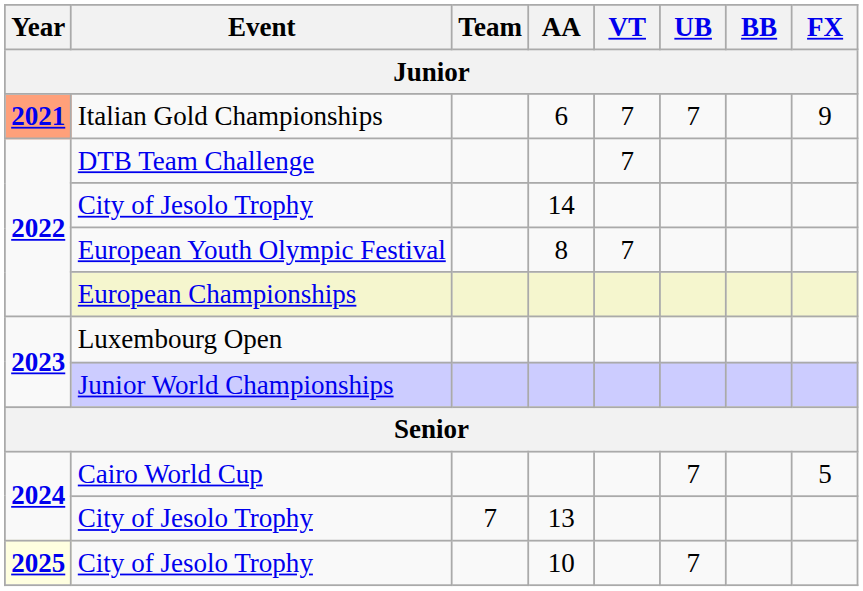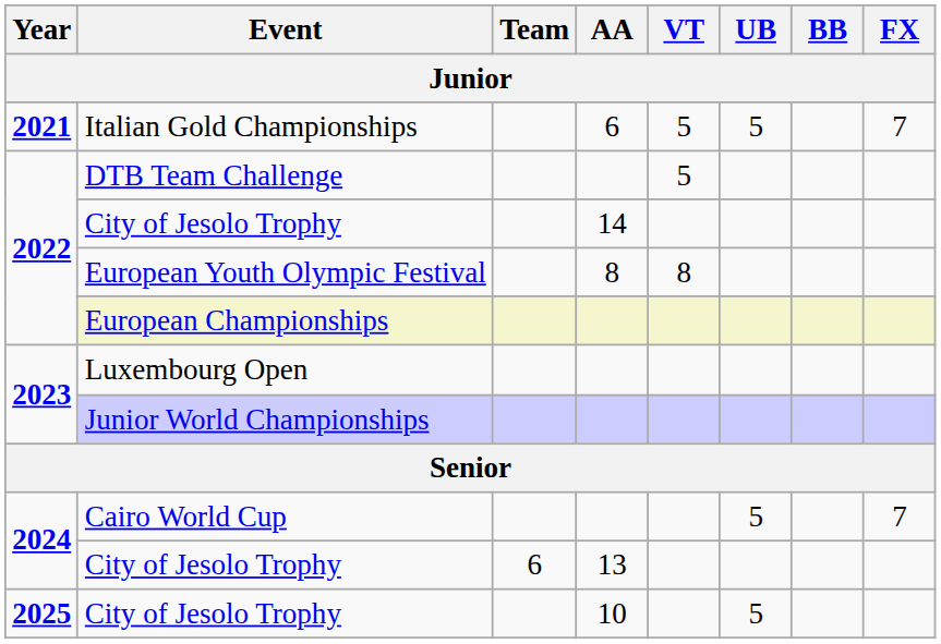Italian Gold Championships | Year: lightsalmon background -> no background
Italian Gold Championships | VT: 7 -> 5
Italian Gold Championships | UB: 7 -> 5
Italian Gold Championships | FX: 9 -> 7
DTB Team Challenge | VT: 7 -> 5
European Youth Olympic Festival | VT: 7 -> 8
Cairo World Cup | UB: 7 -> 5
Cairo World Cup | FX: 5 -> 7
City of Jesolo Trophy / 13 | Team: 7 -> 6
City of Jesolo Trophy / 10 | Year: lightyellow background -> no background
City of Jesolo Trophy / 10 | UB: 7 -> 5
